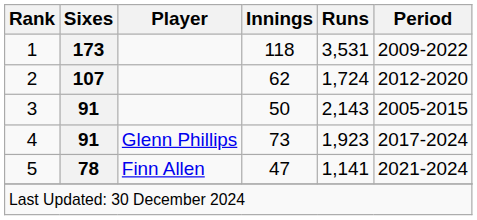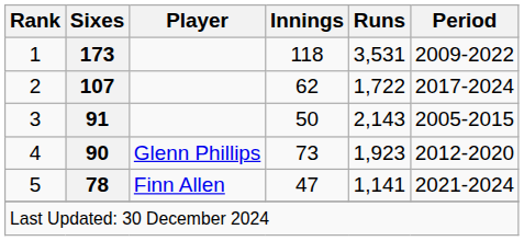2 | Runs: 1,724 -> 1,722
2 | Period: 2012-2020 -> 2017-2024
4 | Sixes: 91 -> 90
4 | Period: 2017-2024 -> 2012-2020
